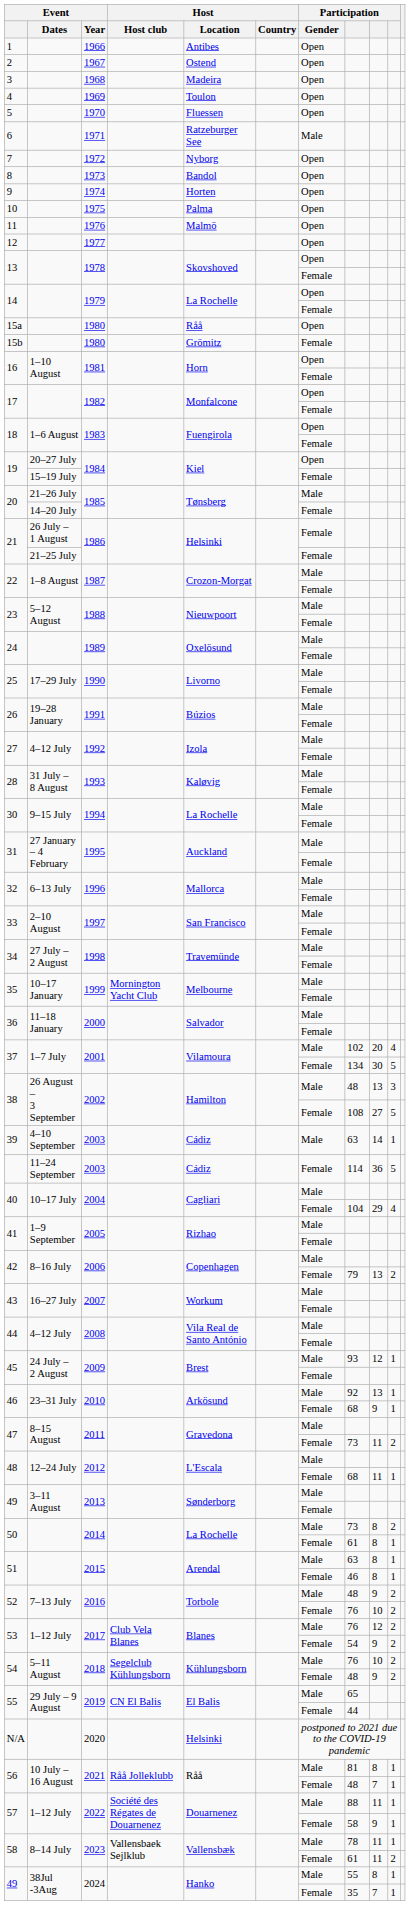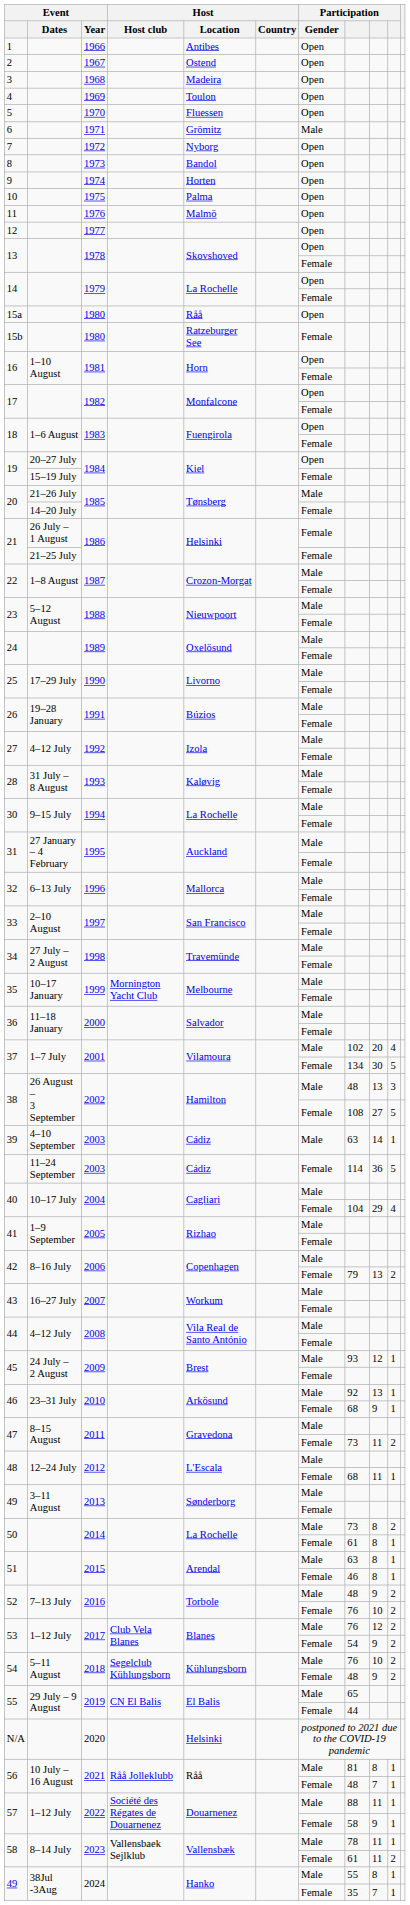6 | Host / Location: Ratzeburger See -> Grömitz
15b | Host / Location: Grömitz -> Ratzeburger See
